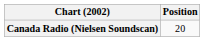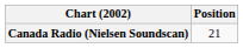Canada Radio (Nielsen Soundscan) | Position: 20 -> 21
